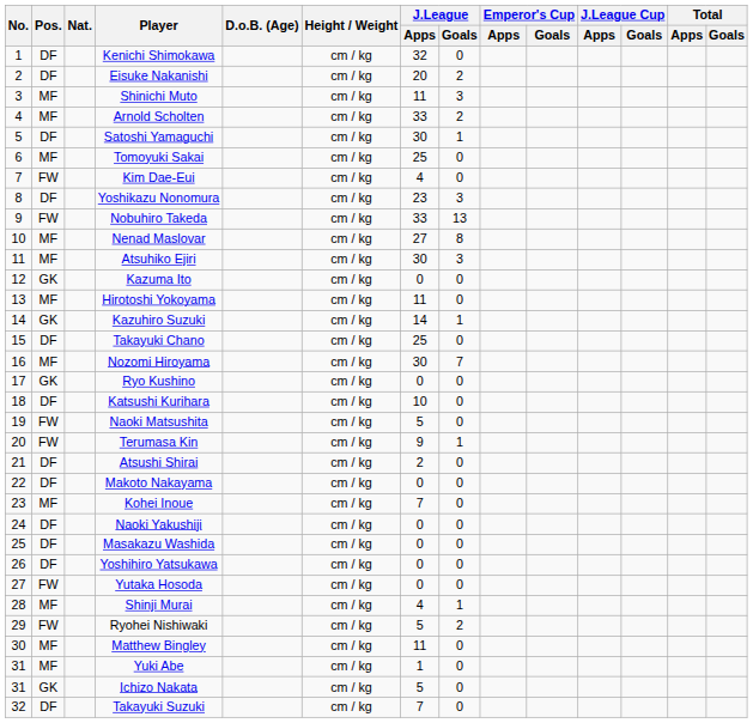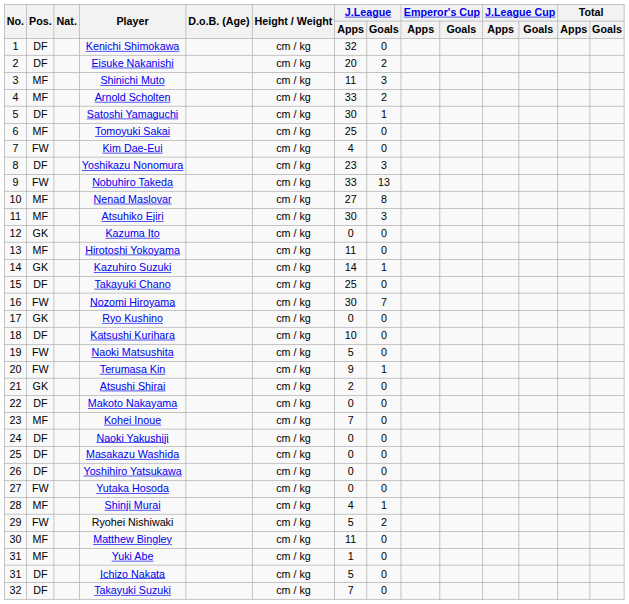Nozomi Hiroyama | Pos.: MF -> FW
Atsushi Shirai | Pos.: DF -> GK
Ichizo Nakata | Pos.: GK -> DF
